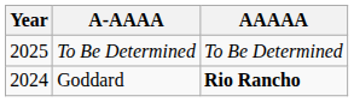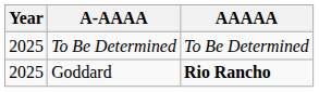Goddard | Year: 2024 -> 2025
